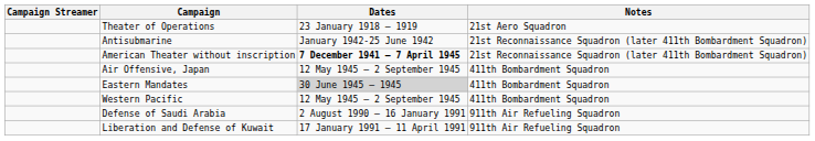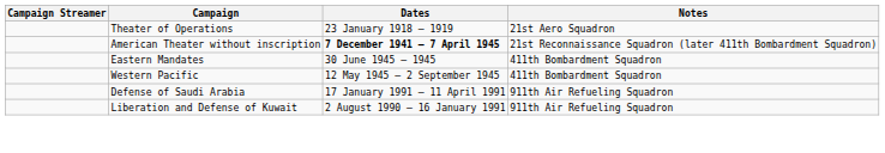- row: Antisubmarine | January 1942-25 June 1942 | 21st Reconnaissance Squadron (later 411th Bombardment Squadron)
- row: Air Offensive, Japan | 12 May 1945 – 2 September 1945 | 411th Bombardment Squadron
Eastern Mandates | Dates: lightgrey background -> no background
Defense of Saudi Arabia | Dates: 2 August 1990 – 16 January 1991 -> 17 January 1991 – 11 April 1991
Liberation and Defense of Kuwait | Dates: 17 January 1991 – 11 April 1991 -> 2 August 1990 – 16 January 1991
